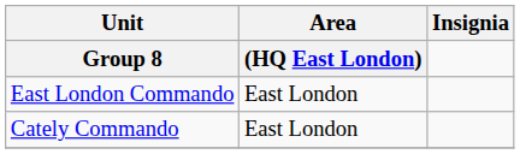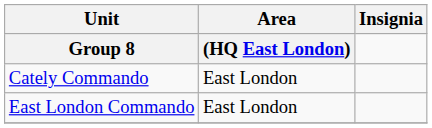rows swapped: Cately Commando <-> East London Commando
